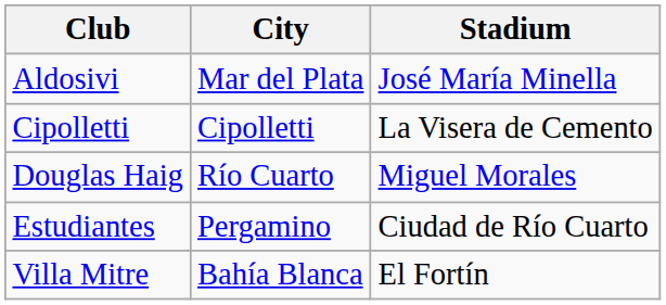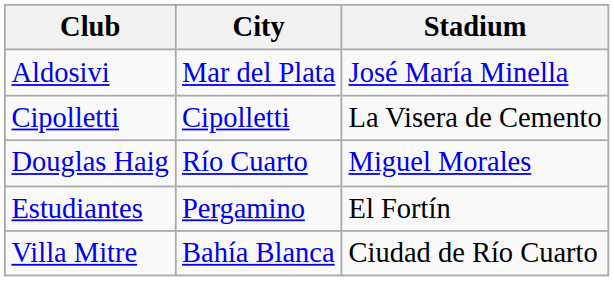Estudiantes | Stadium: Ciudad de Río Cuarto -> El Fortín
Villa Mitre | Stadium: El Fortín -> Ciudad de Río Cuarto
